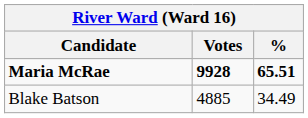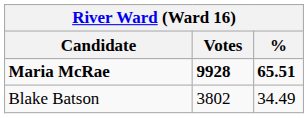Blake Batson | Votes: 4885 -> 3802
